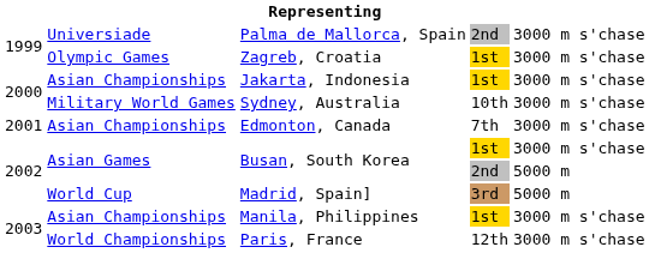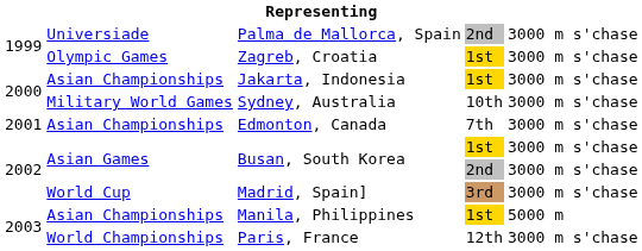Busan, South Korea / 2nd | column 5: 5000 m -> 3000 m s'chase
Madrid, Spain] | column 5: 5000 m -> 3000 m s'chase
Manila, Philippines | column 5: 3000 m s'chase -> 5000 m
